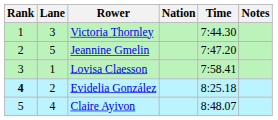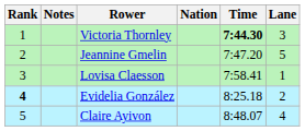columns swapped: Lane <-> Notes
Victoria Thornley | Time: normal -> bold
